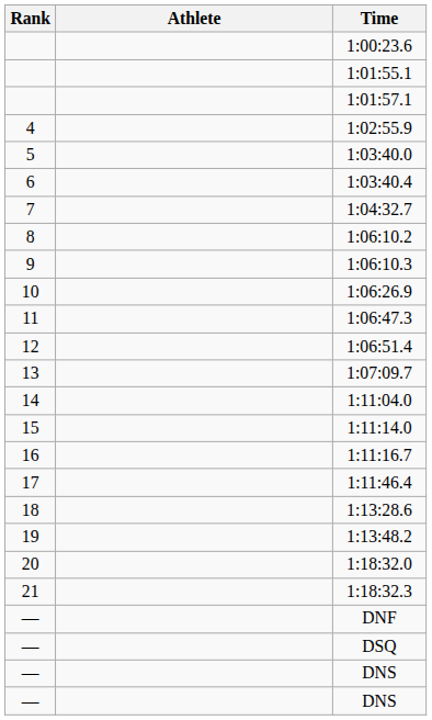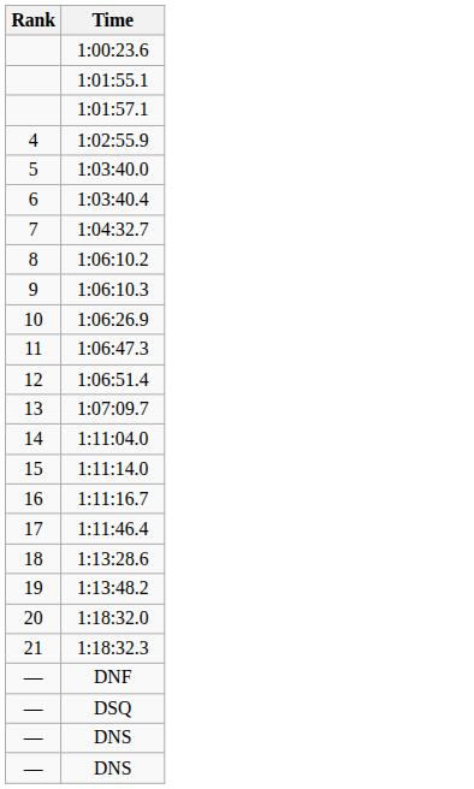- column: Athlete
